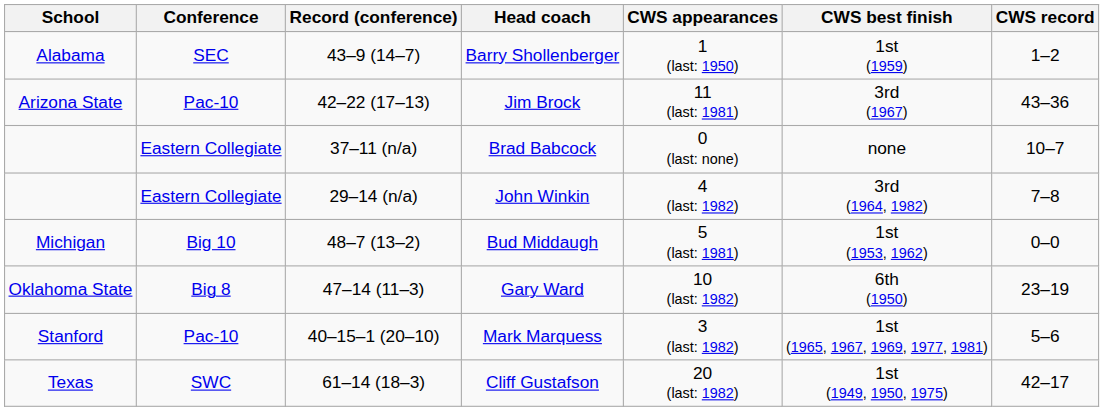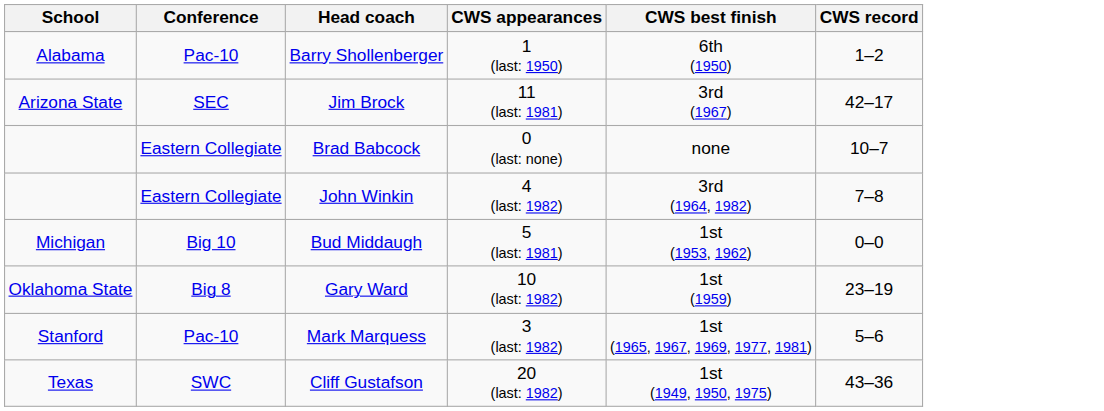- column: Record (conference) | 43–9 (14–7) | 42–22 (17–13) | 37–11 (n/a) | 29–14 (n/a) | 48–7 (13–2) | 47–14 (11–3) | 40–15–1 (20–10) | 61–14 (18–3)
Barry Shollenberger | Conference: SEC -> Pac-10
Barry Shollenberger | CWS best finish: 1st (1959) -> 6th (1950)
Jim Brock | Conference: Pac-10 -> SEC
Jim Brock | CWS record: 43–36 -> 42–17
Gary Ward | CWS best finish: 6th (1950) -> 1st (1959)
Cliff Gustafson | CWS record: 42–17 -> 43–36
